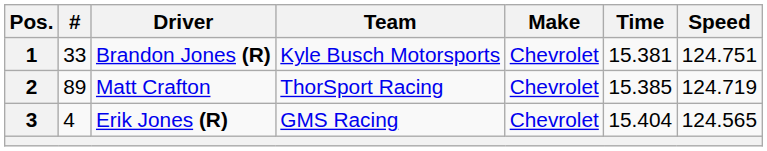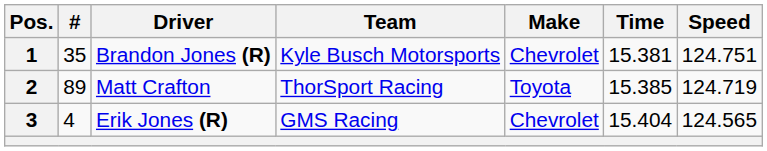1 | #: 33 -> 35
2 | Make: Chevrolet -> Toyota
